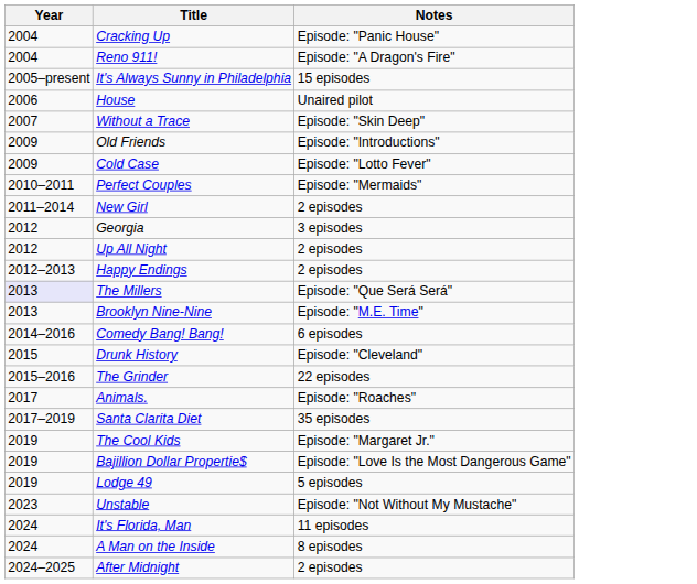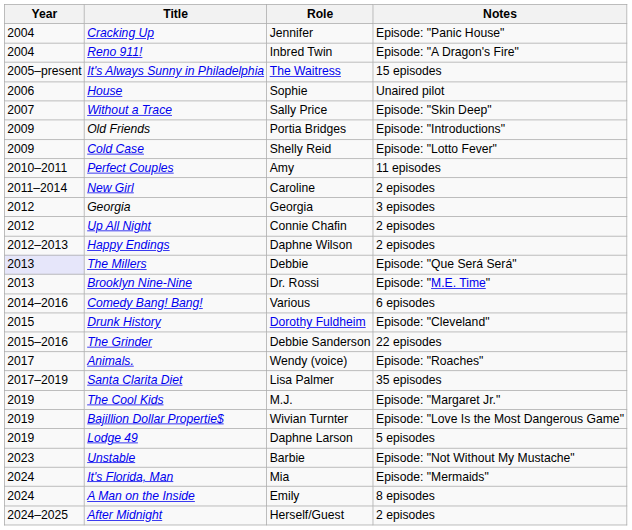+ column: Role | Jennifer | Inbred Twin | The Waitress | Sophie | Sally Price | Portia Bridges | Shelly Reid | Amy | Caroline | Georgia | Connie Chafin | Daphne Wilson | Debbie | Dr. Rossi | Various | Dorothy Fuldheim | Debbie Sanderson | Wendy (voice) | Lisa Palmer | M.J. | Wivian Turnter | Daphne Larson | Barbie | Mia | Emily | Herself/Guest
Perfect Couples | Notes: Episode: "Mermaids" -> 11 episodes
It's Florida, Man | Notes: 11 episodes -> Episode: "Mermaids"
